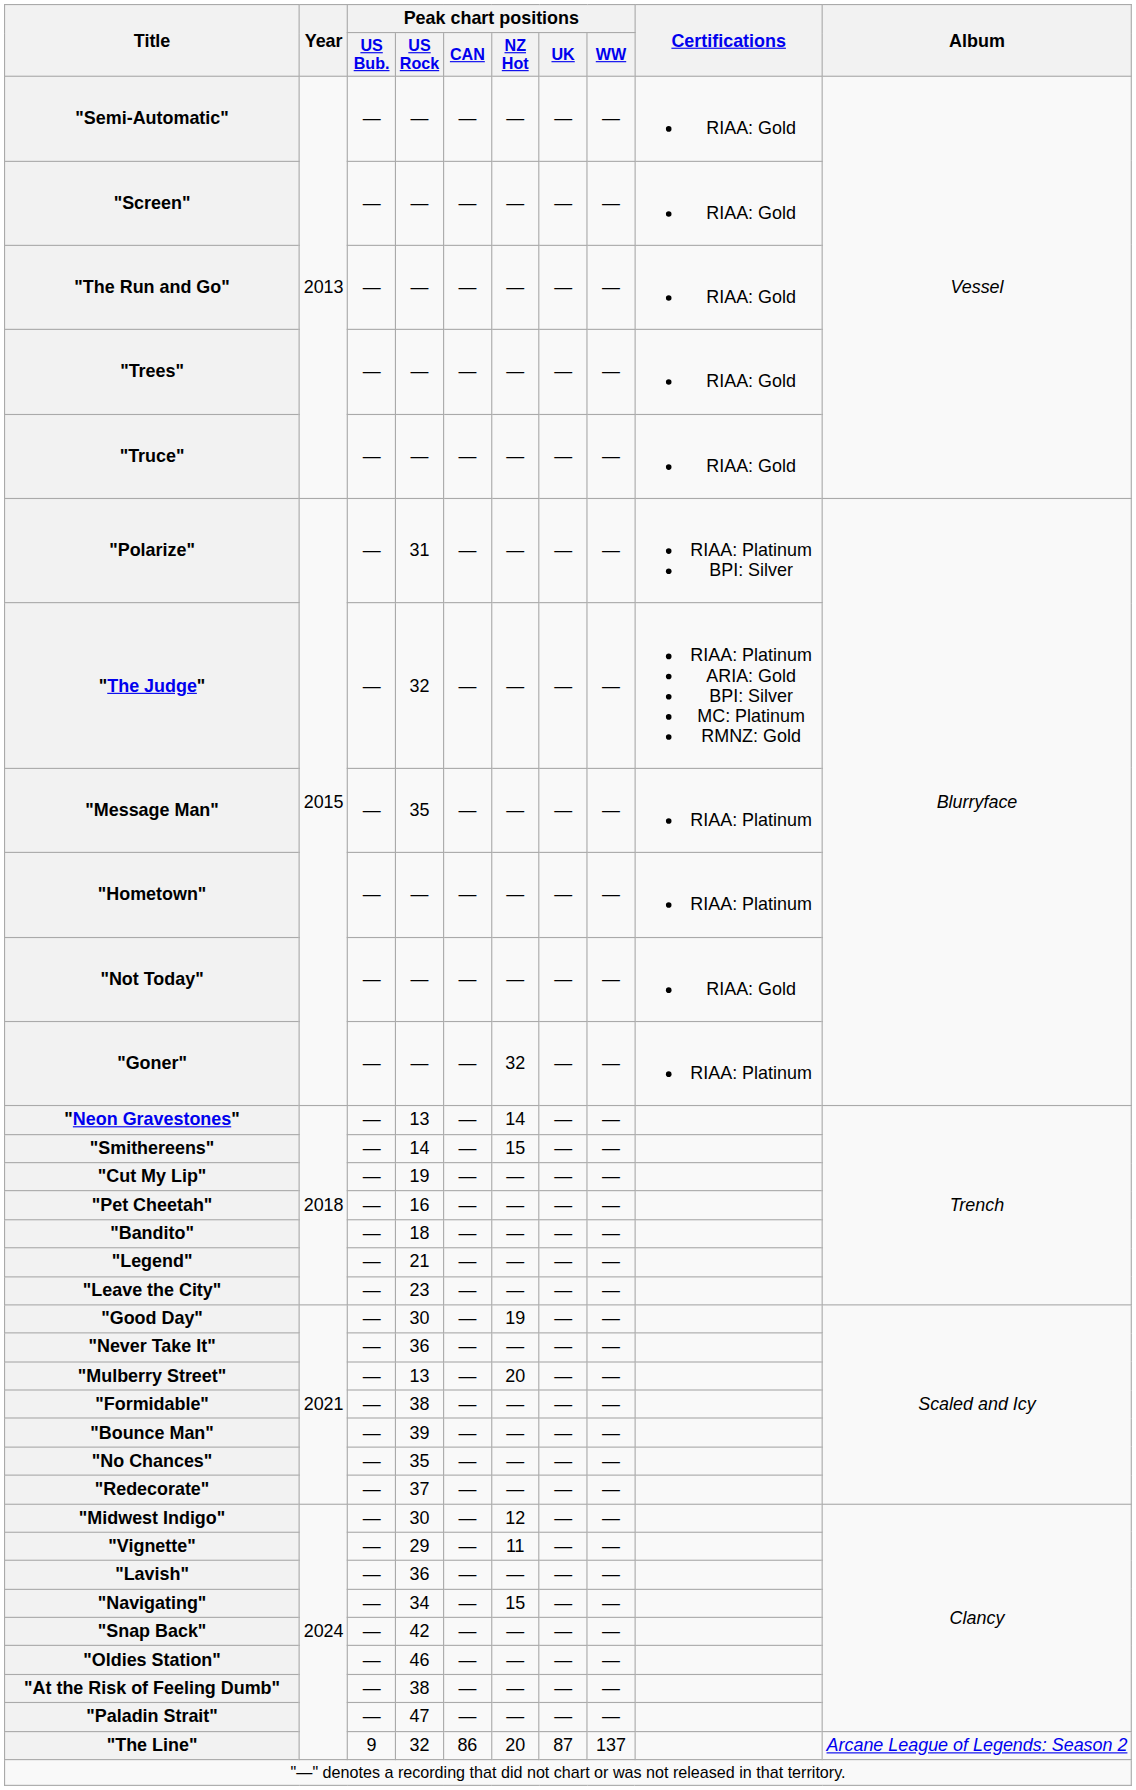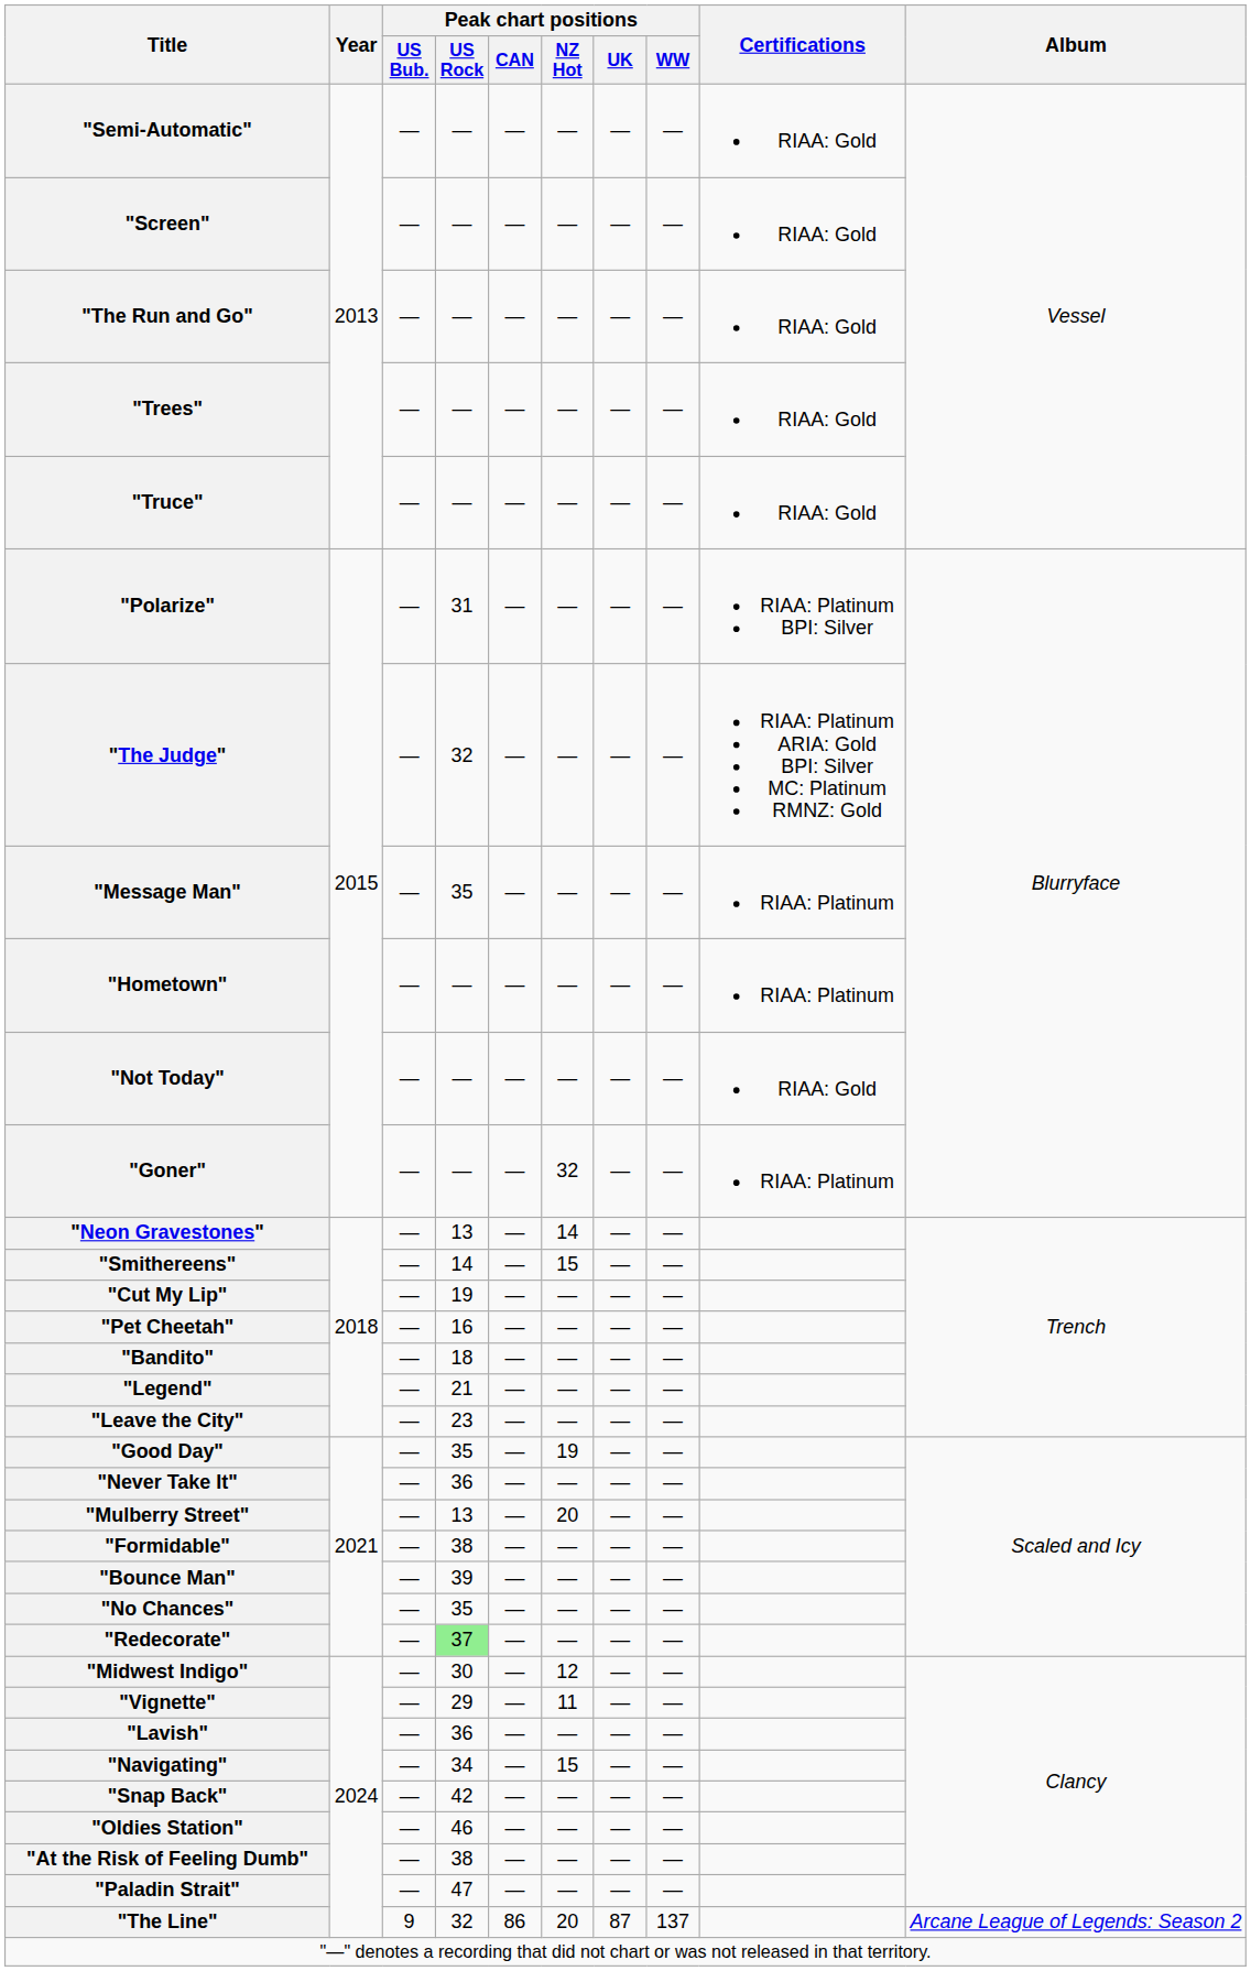"Good Day" | Peak chart positions / US Rock: 30 -> 35
"Redecorate" | Peak chart positions / US Rock: no background -> lightgreen background
